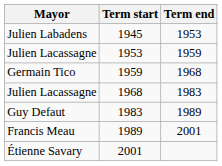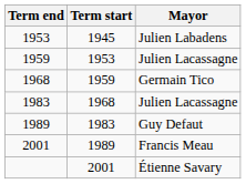columns swapped: Mayor <-> Term end
